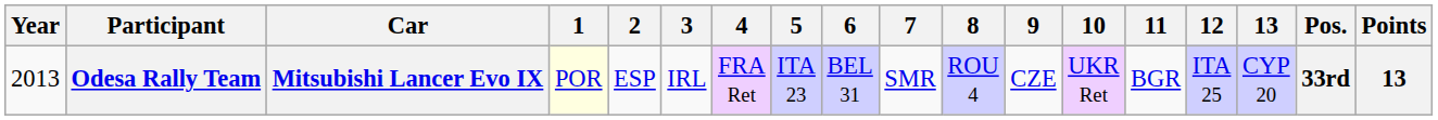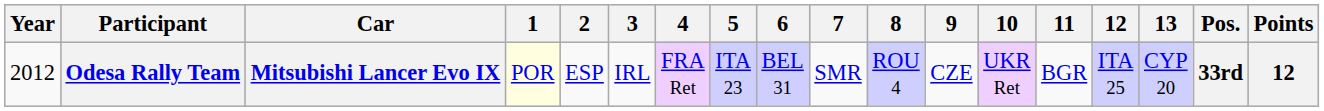Odesa Rally Team | Year: 2013 -> 2012
Odesa Rally Team | Points: 13 -> 12
